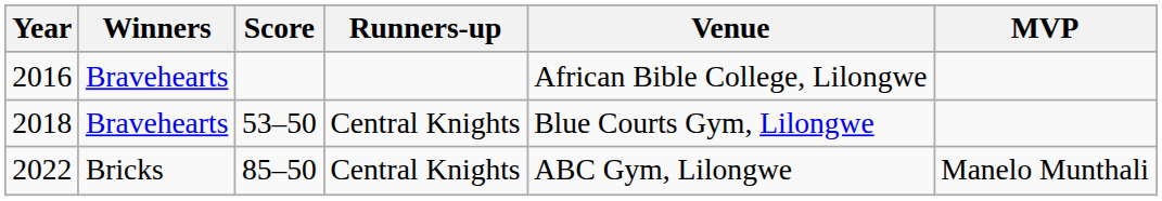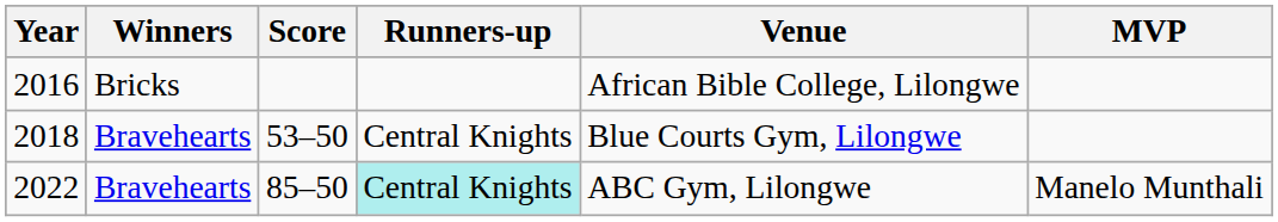2016 | Winners: Bravehearts -> Bricks
2022 | Winners: Bricks -> Bravehearts
2022 | Runners-up: no background -> paleturquoise background
